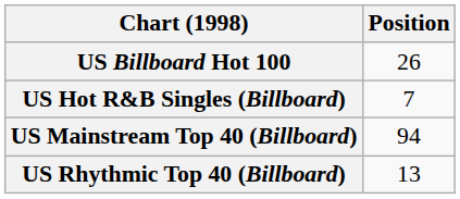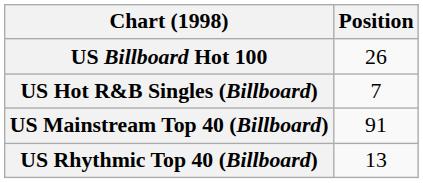US Mainstream Top 40 (Billboard) | Position: 94 -> 91
